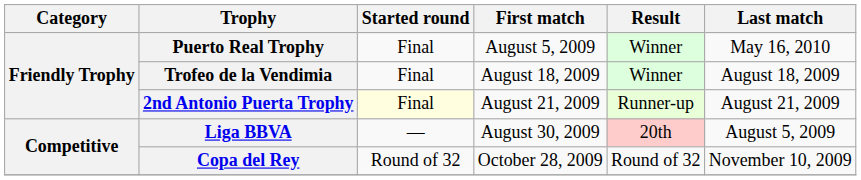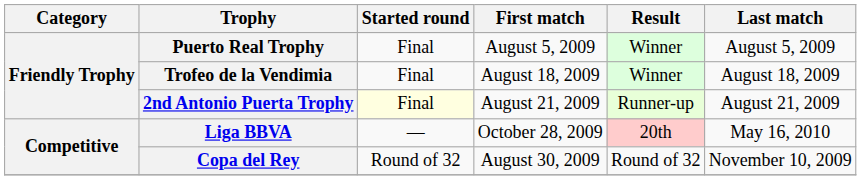Puerto Real Trophy | Last match: May 16, 2010 -> August 5, 2009
Liga BBVA | First match: August 30, 2009 -> October 28, 2009
Liga BBVA | Last match: August 5, 2009 -> May 16, 2010
Copa del Rey | First match: October 28, 2009 -> August 30, 2009
